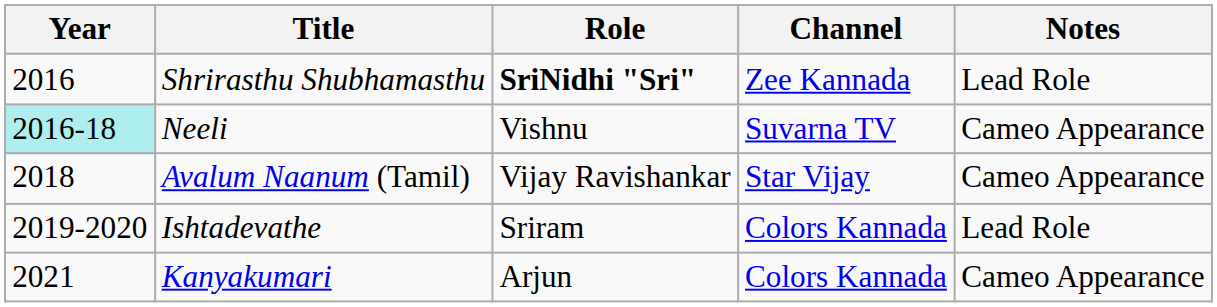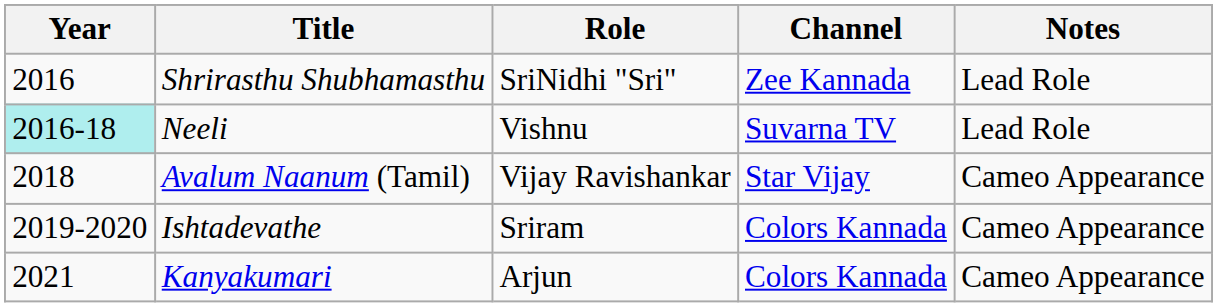Shrirasthu Shubhamasthu | Role: bold -> normal
Neeli | Notes: Cameo Appearance -> Lead Role
Ishtadevathe | Notes: Lead Role -> Cameo Appearance
